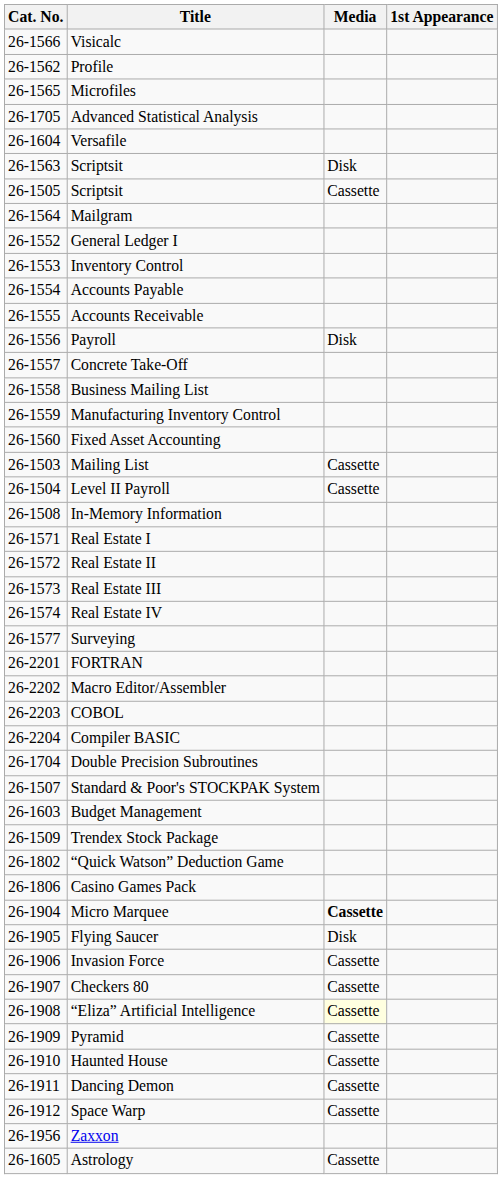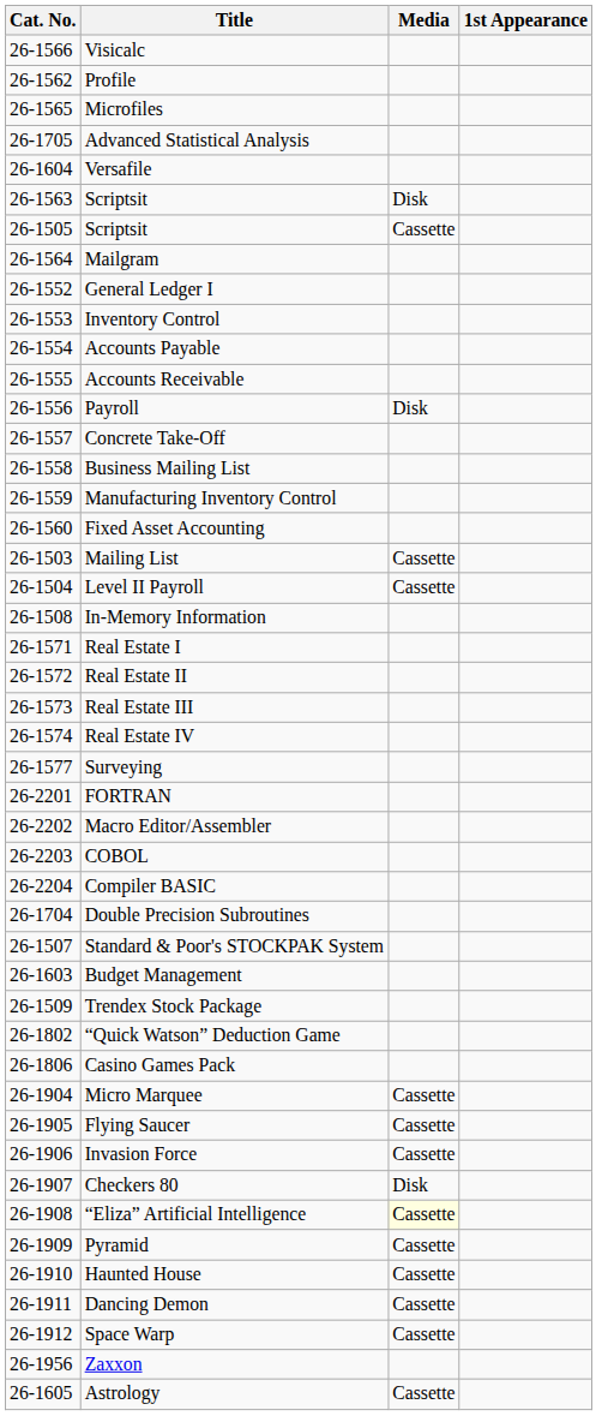Micro Marquee | Media: bold -> normal
Flying Saucer | Media: Disk -> Cassette
Checkers 80 | Media: Cassette -> Disk
